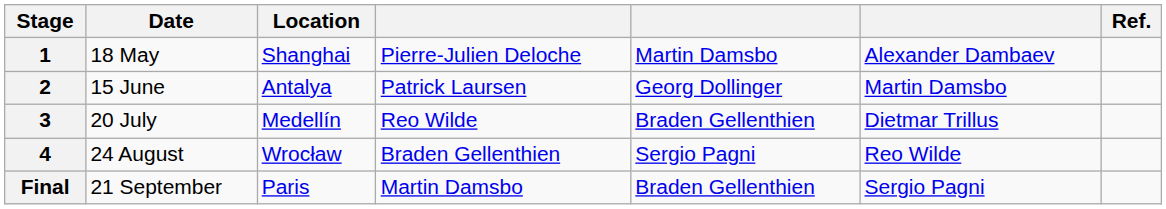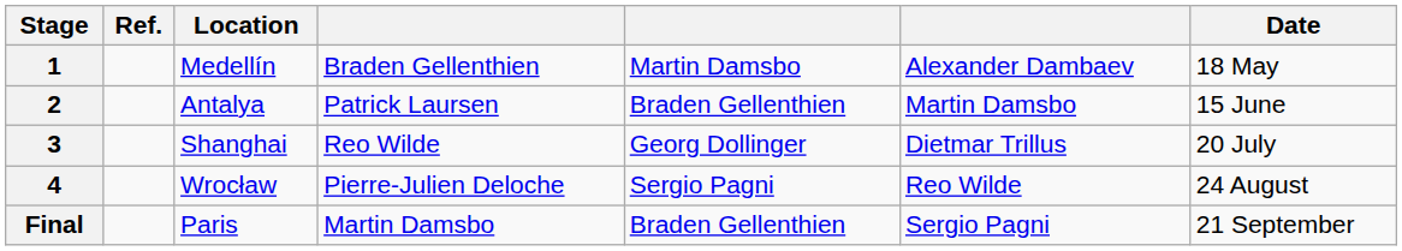columns swapped: Date <-> Ref.
1 | Location: Shanghai -> Medellín
1 | column 4: Pierre-Julien Deloche -> Braden Gellenthien
2 | column 5: Georg Dollinger -> Braden Gellenthien
3 | Location: Medellín -> Shanghai
3 | column 5: Braden Gellenthien -> Georg Dollinger
4 | column 4: Braden Gellenthien -> Pierre-Julien Deloche
